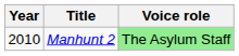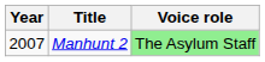Manhunt 2 | Year: 2010 -> 2007
